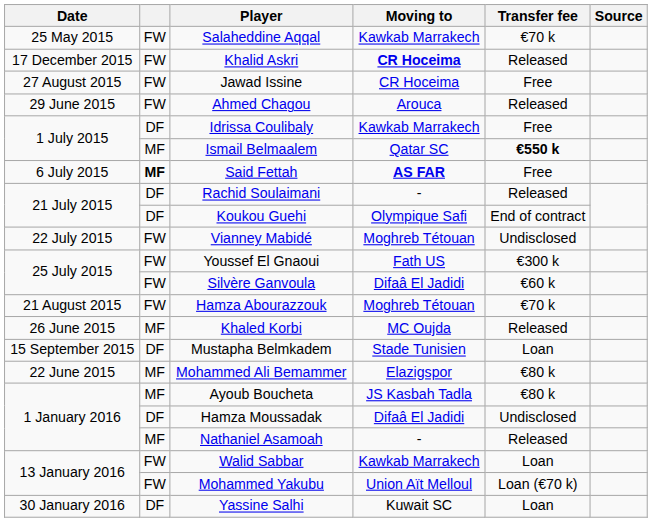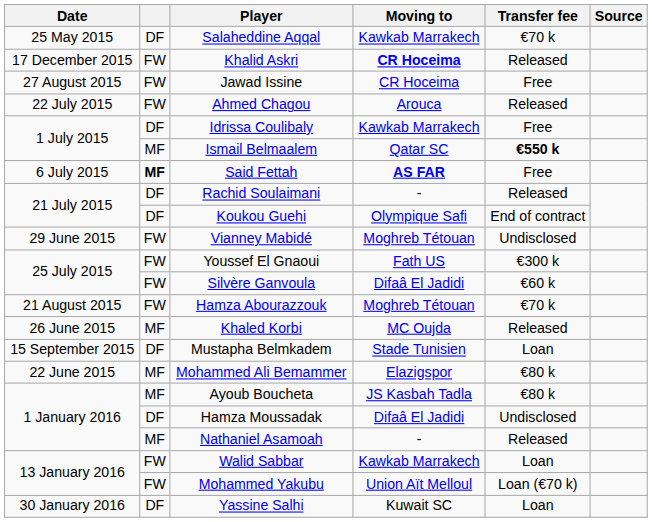Salaheddine Aqqal | column 2: FW -> DF
Ahmed Chagou | Date: 29 June 2015 -> 22 July 2015
Vianney Mabidé | Date: 22 July 2015 -> 29 June 2015
